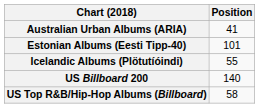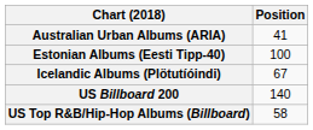Estonian Albums (Eesti Tipp-40) | Position: 101 -> 100
Icelandic Albums (Plötutíóindi) | Position: 55 -> 67
